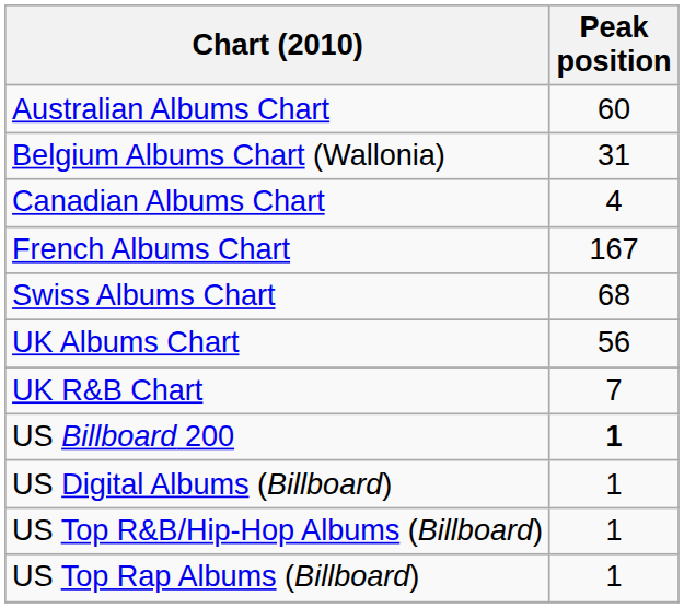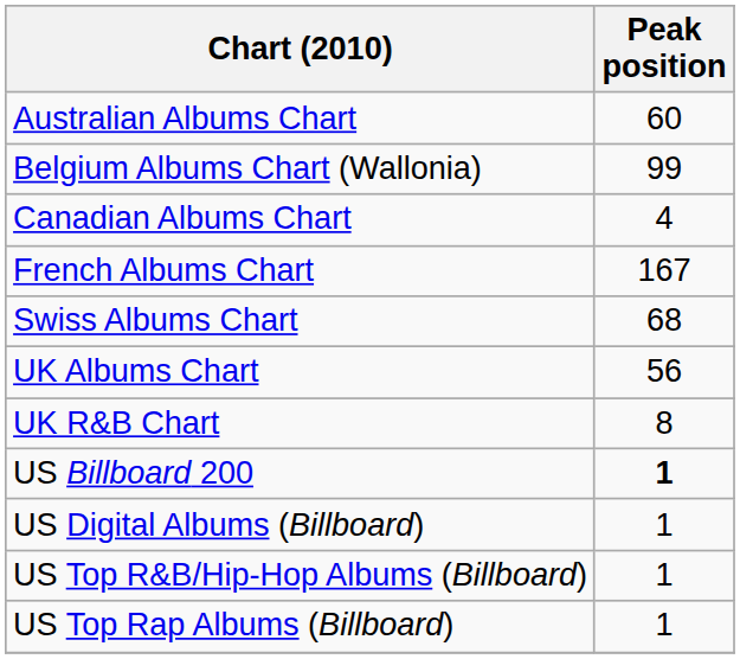Belgium Albums Chart (Wallonia) | Peak position: 31 -> 99
UK R&B Chart | Peak position: 7 -> 8
